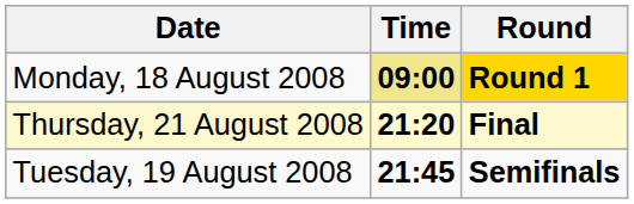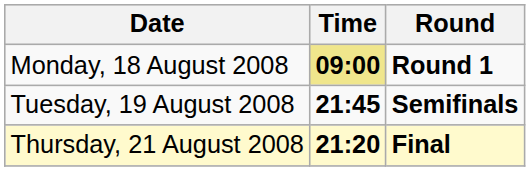Monday, 18 August 2008 | Round: gold background -> no background
rows swapped: Tuesday, 19 August 2008 <-> Thursday, 21 August 2008
